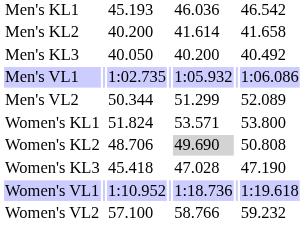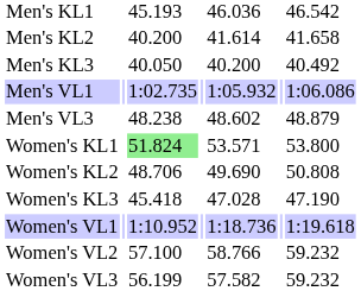- row: Men's VL2 | 50.344 | 51.299 | 52.089
+ row: Men's VL3 | 48.238 | 48.602 | 48.879
Women's KL1 | column 3: no background -> lightgreen background
Women's KL2 | column 5: lightgrey background -> no background
+ row: Women's VL3 | 56.199 | 57.582 | 59.232
